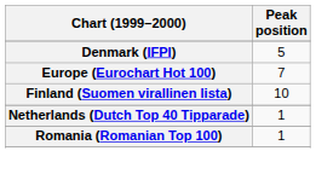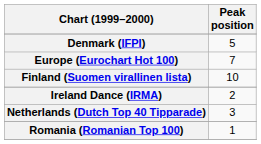+ row: Ireland Dance (IRMA) | 2
Netherlands (Dutch Top 40 Tipparade) | Peak position: 1 -> 3
